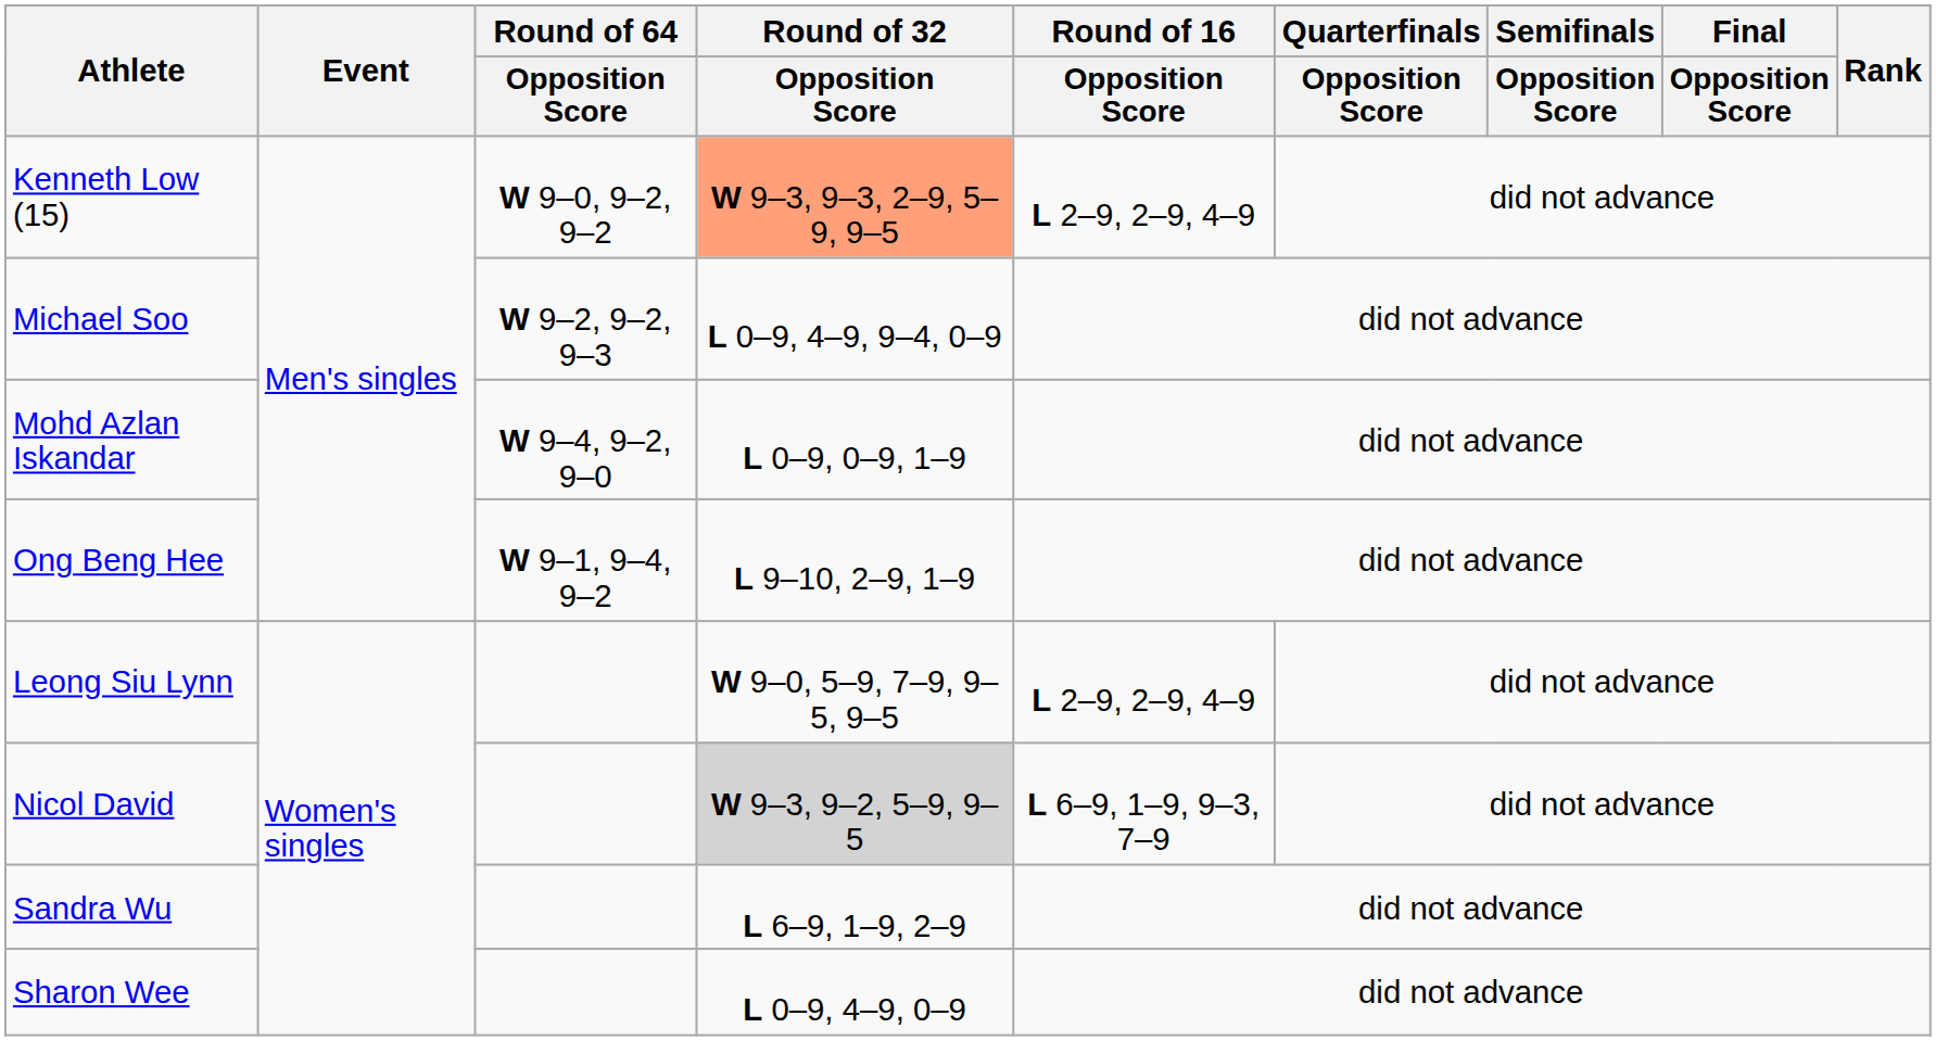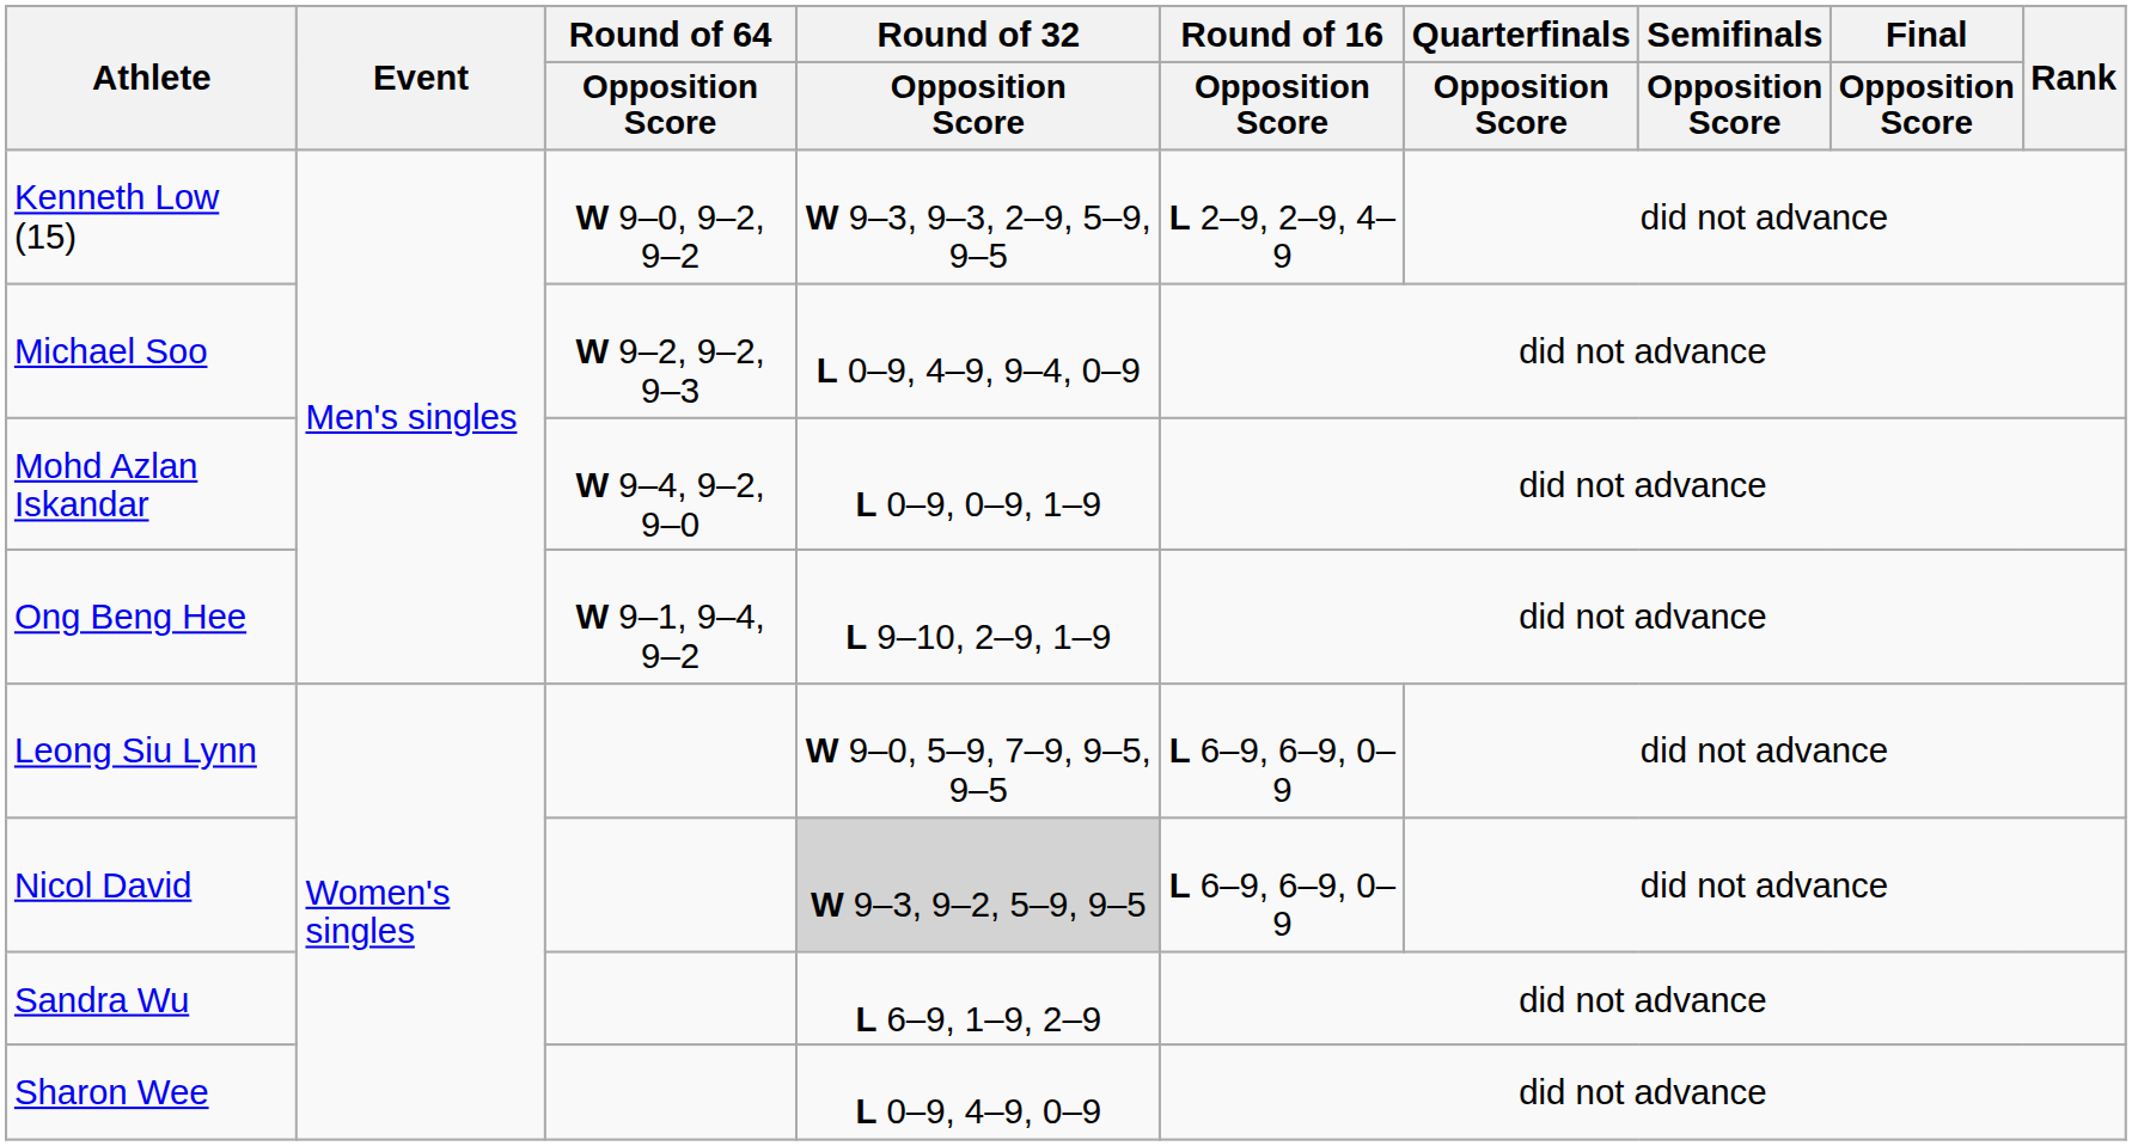Kenneth Low (15) | Round of 32 / Opposition Score: lightsalmon background -> no background
Leong Siu Lynn | Round of 16 / Opposition Score: L 2–9, 2–9, 4–9 -> L 6–9, 6–9, 0–9
Nicol David | Round of 16 / Opposition Score: L 6–9, 1–9, 9–3, 7–9 -> L 6–9, 6–9, 0–9
